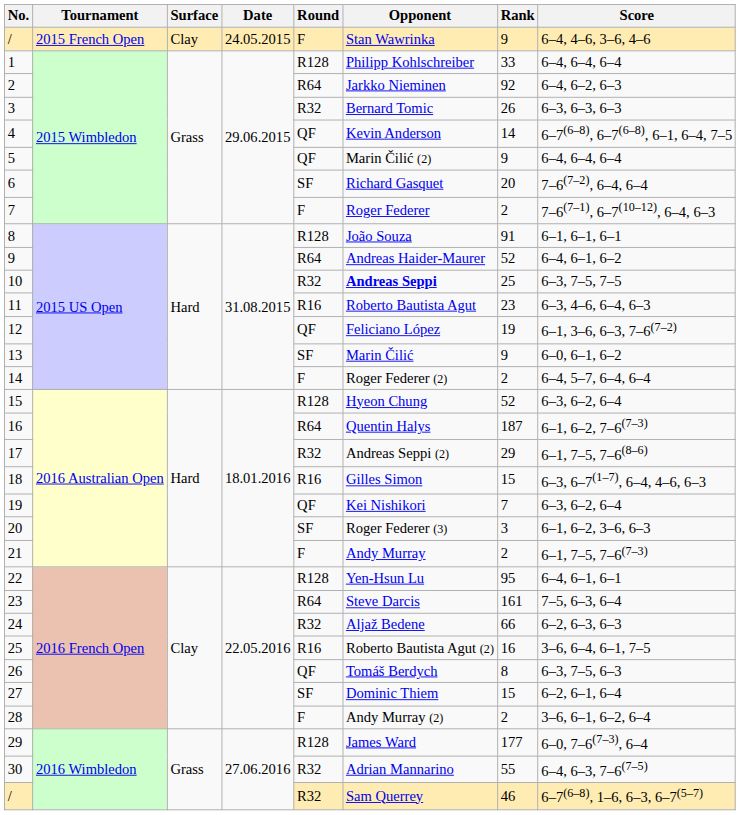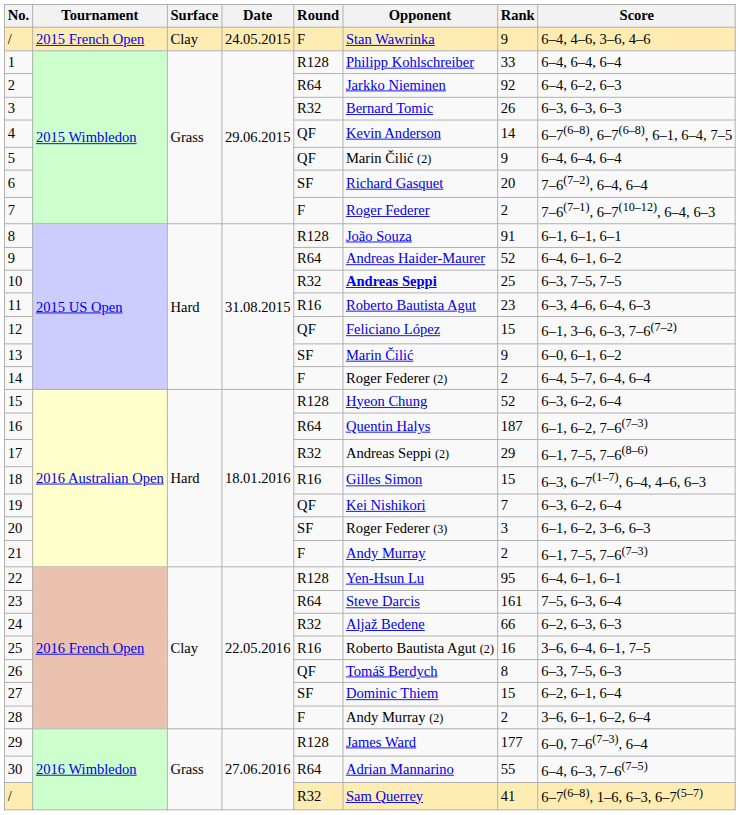12 | Rank: 19 -> 15
30 | Round: R32 -> R64
/ / 2016 Wimbledon | Rank: 46 -> 41
